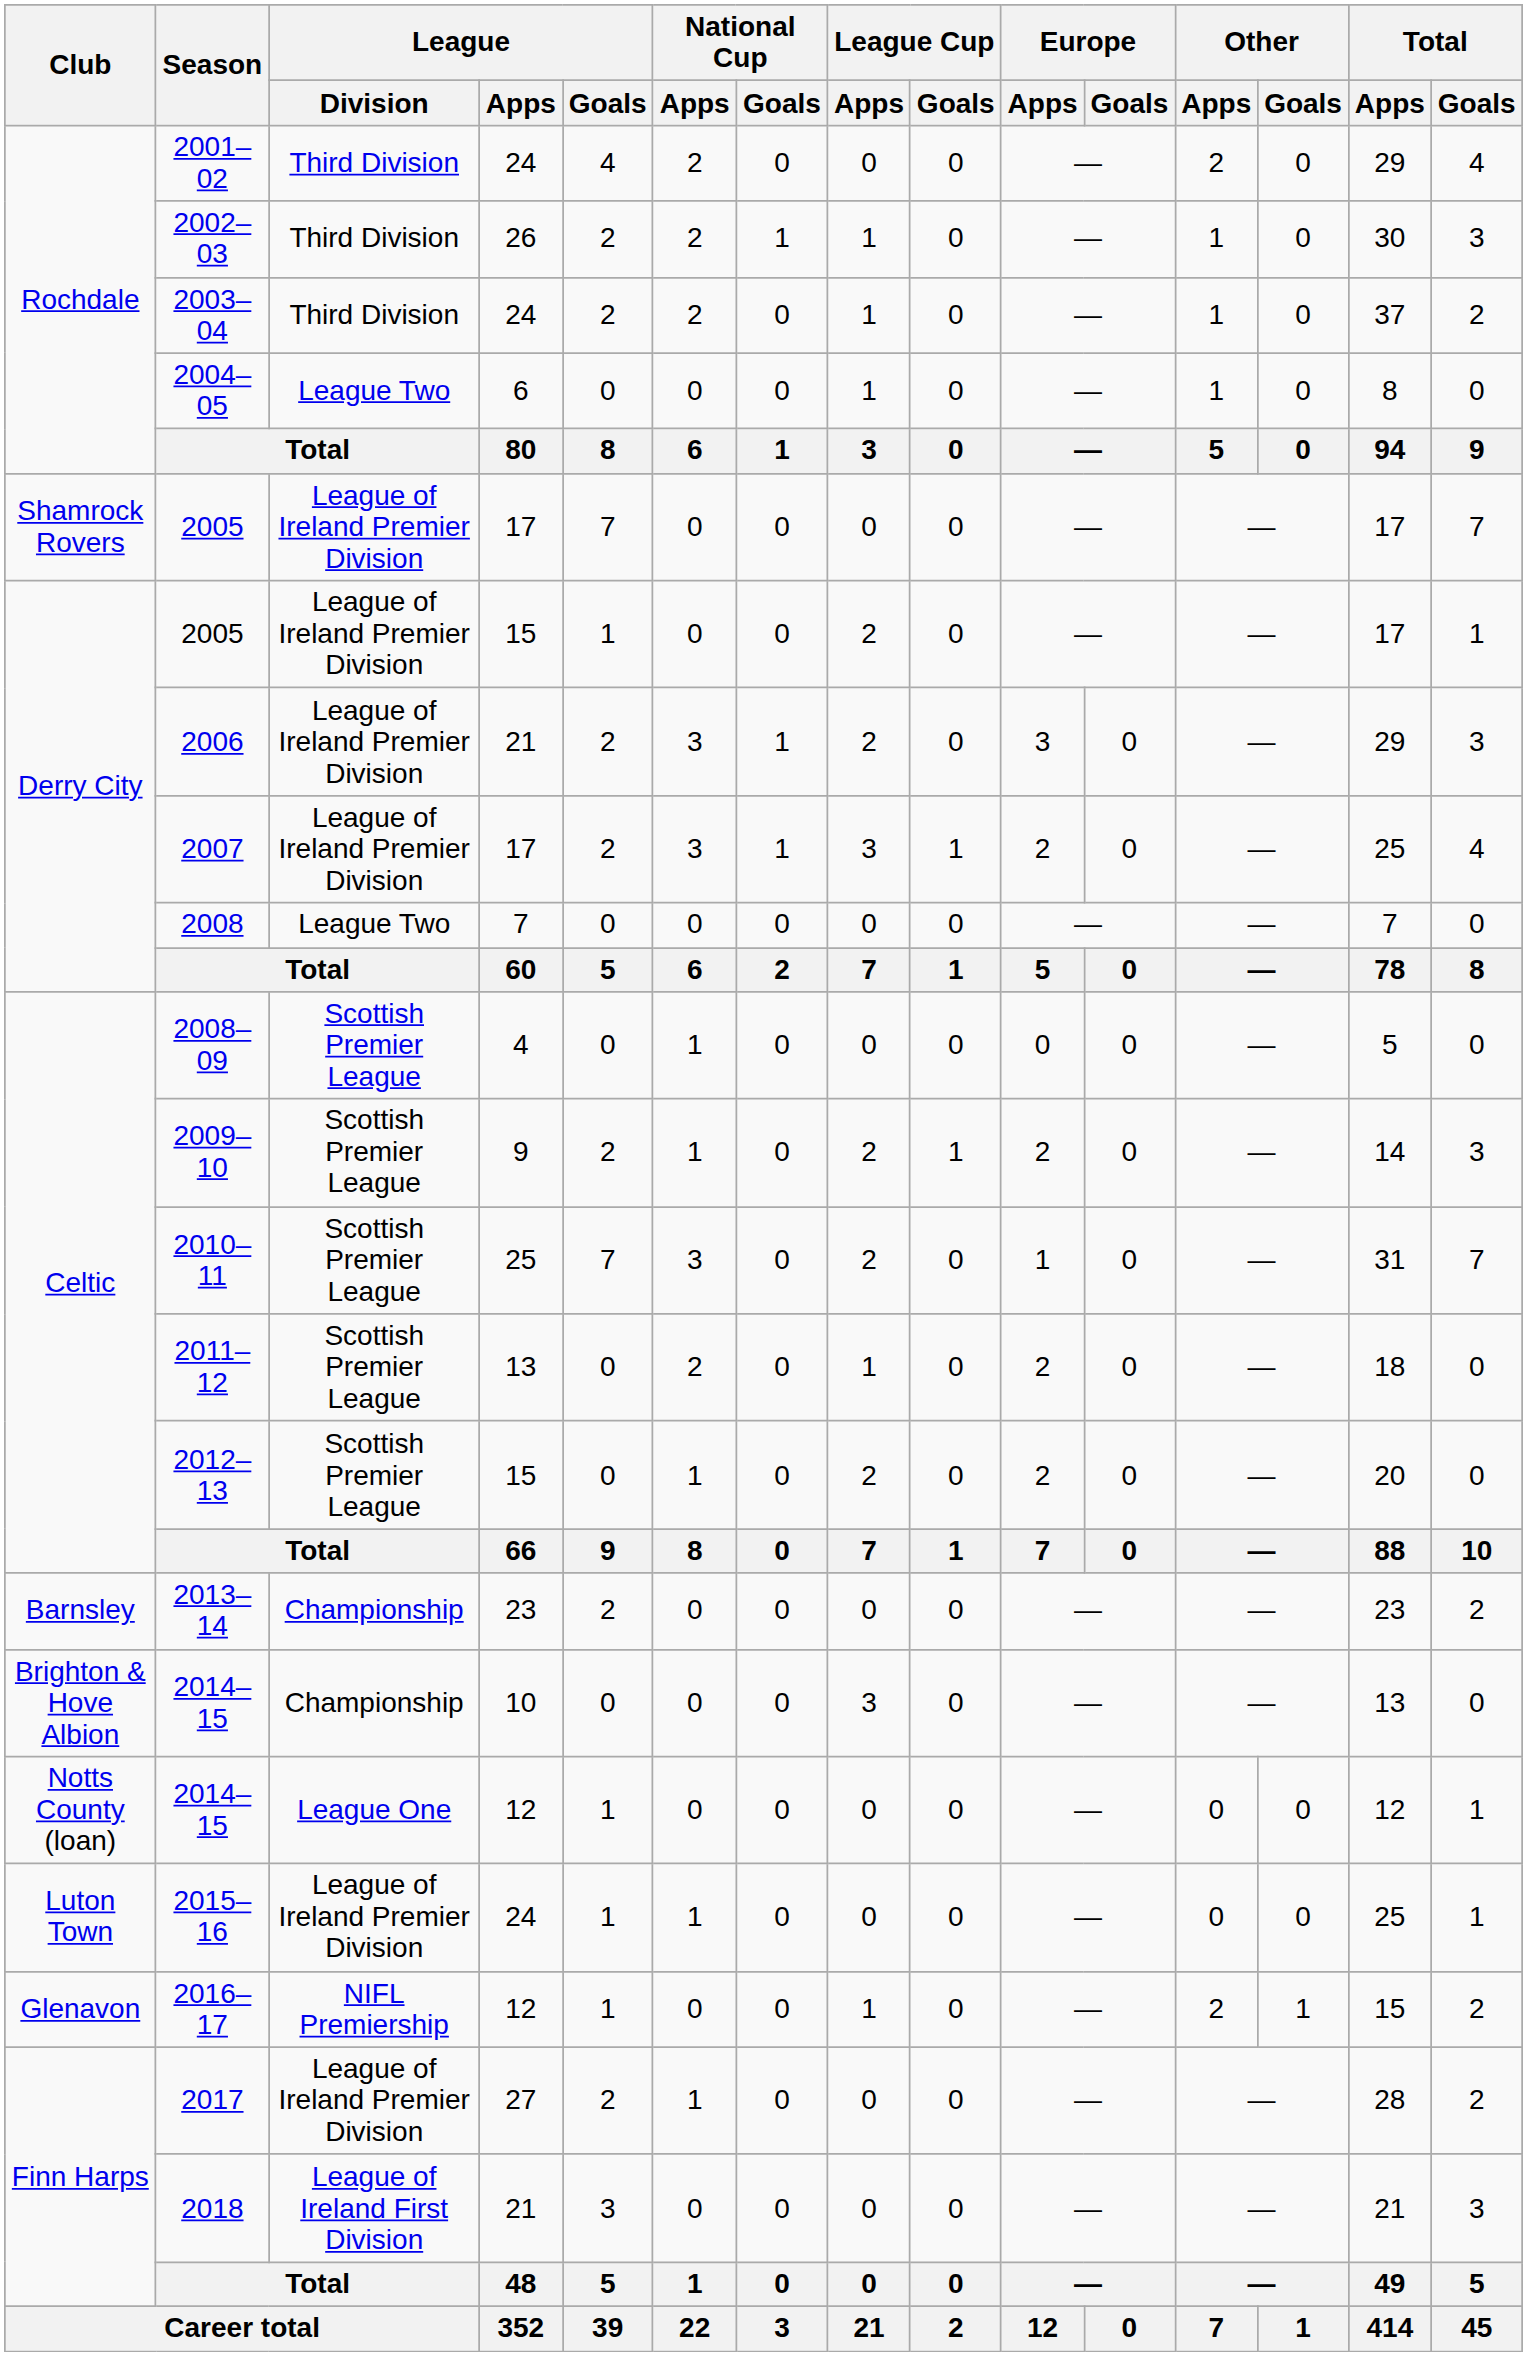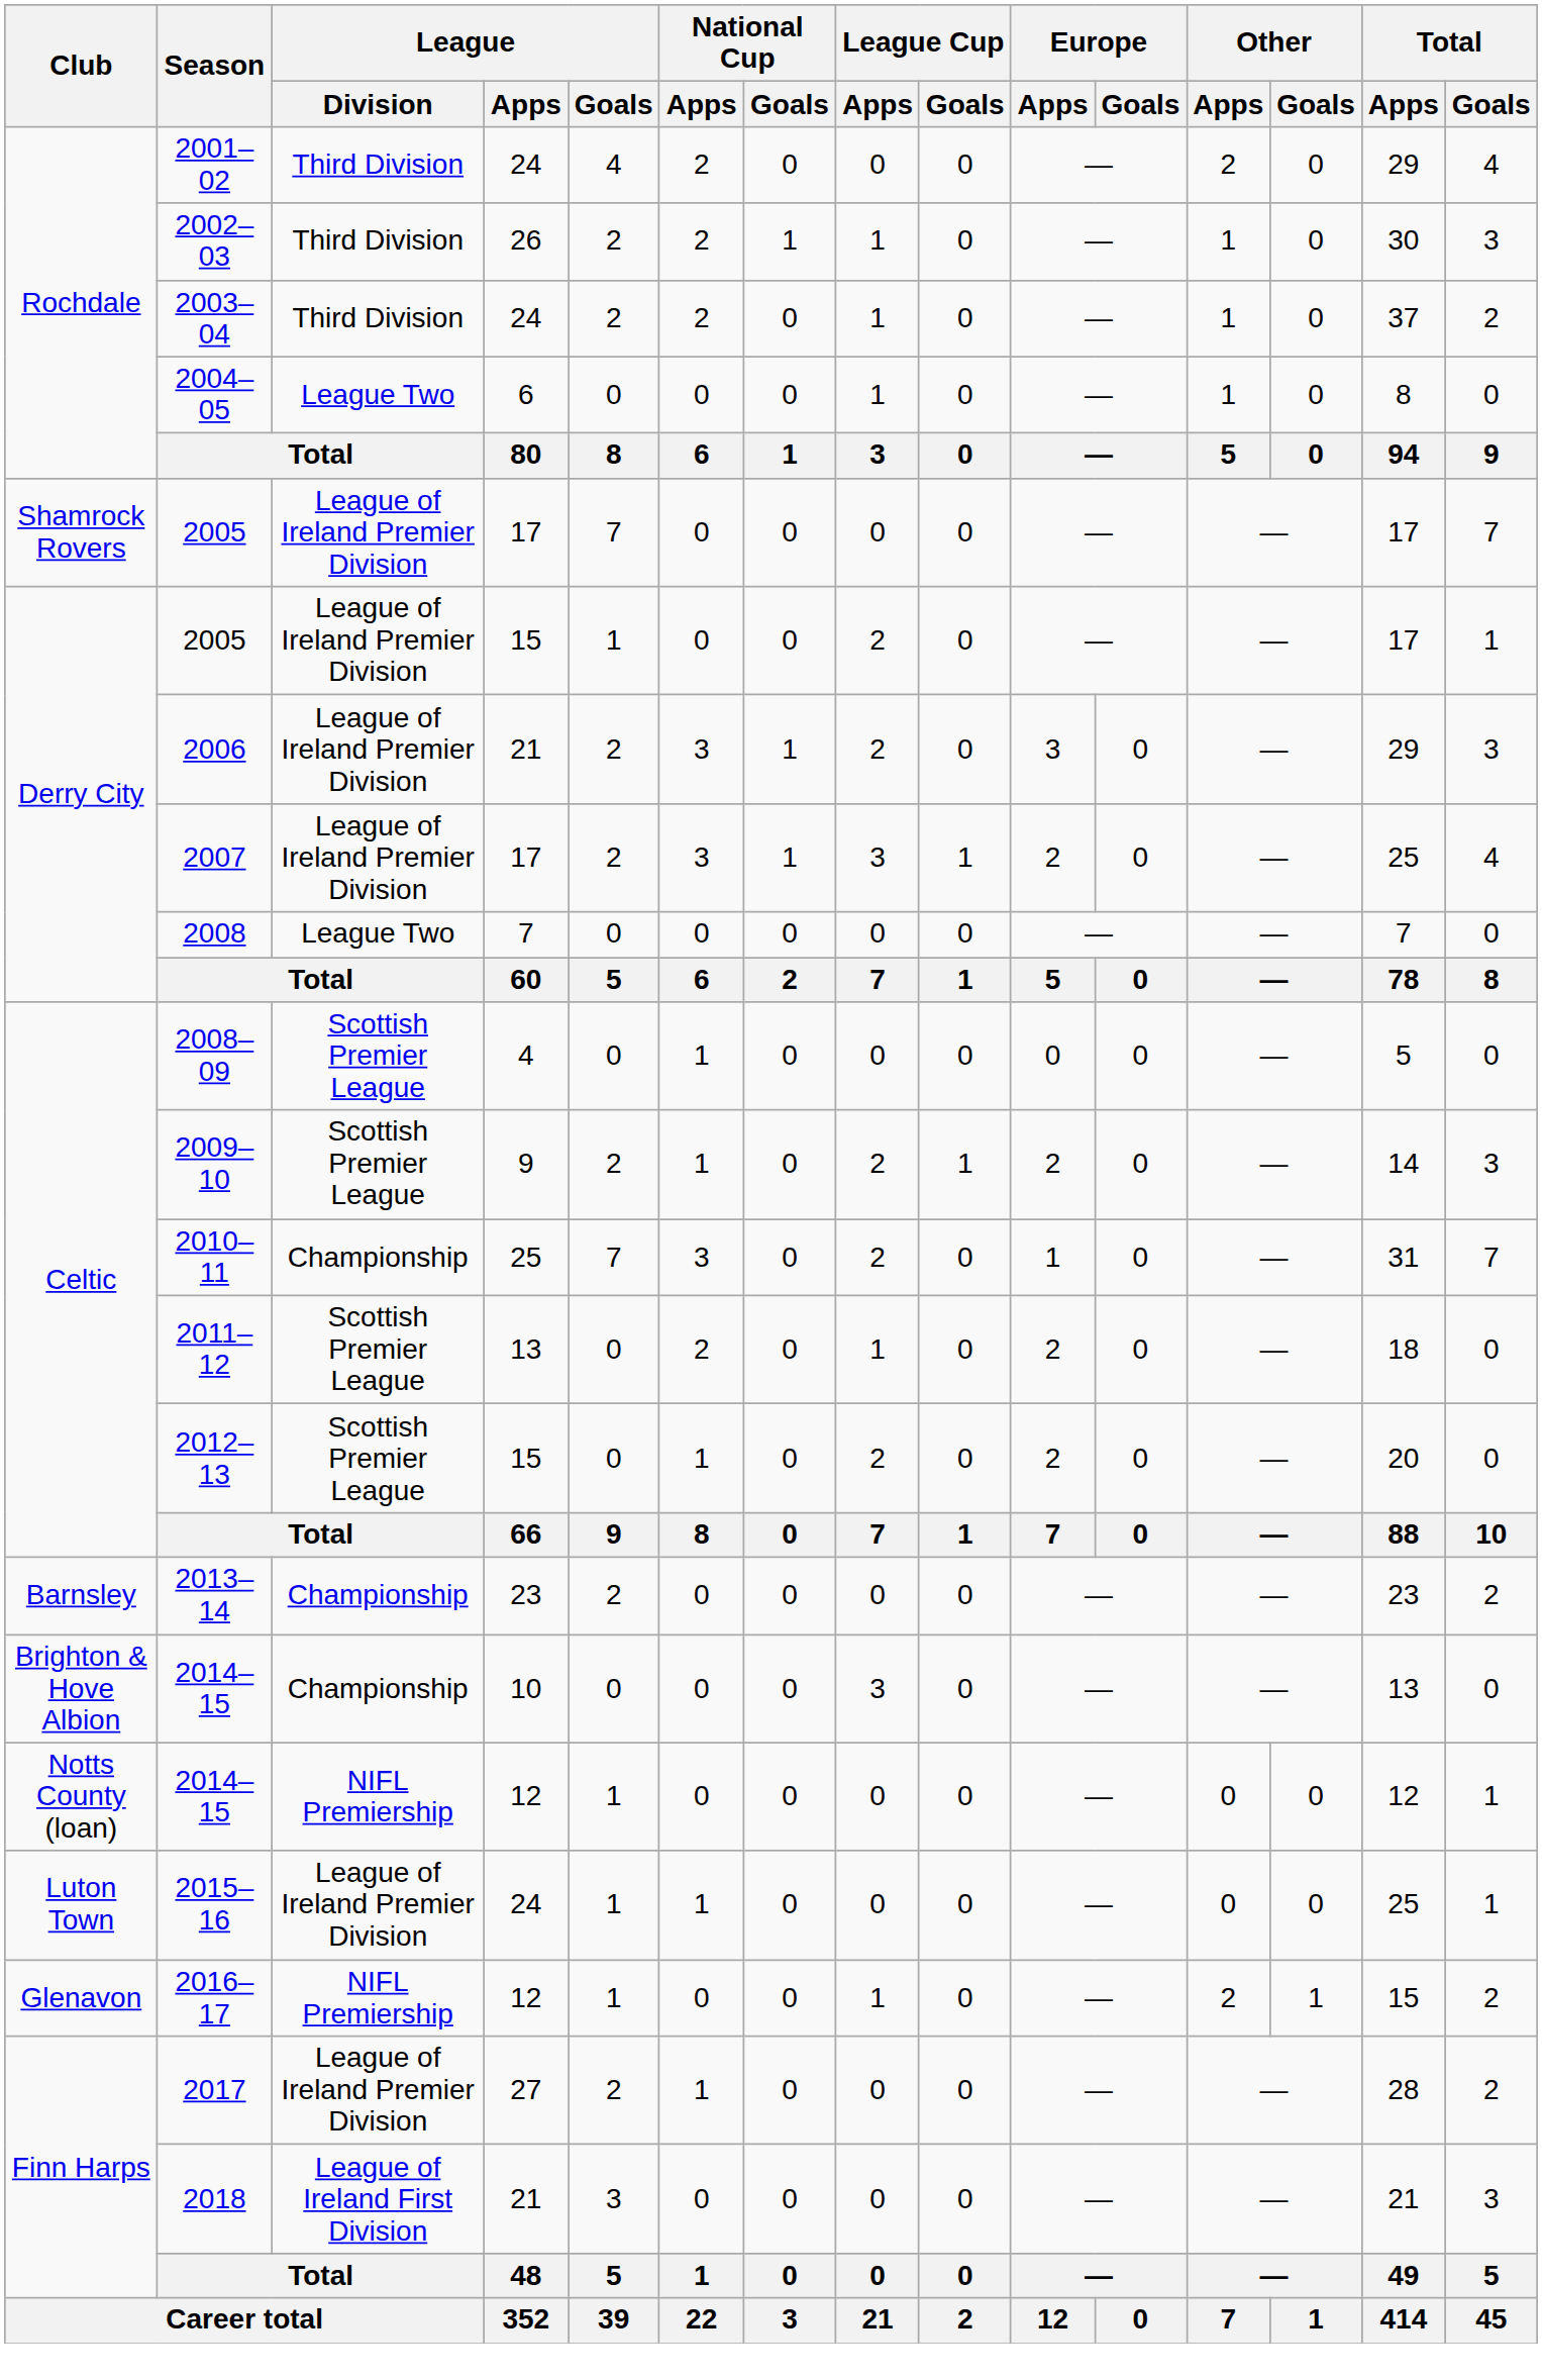2010–11 | League / Division: Scottish Premier League -> Championship
2014–15 / 12 | League / Division: League One -> NIFL Premiership
